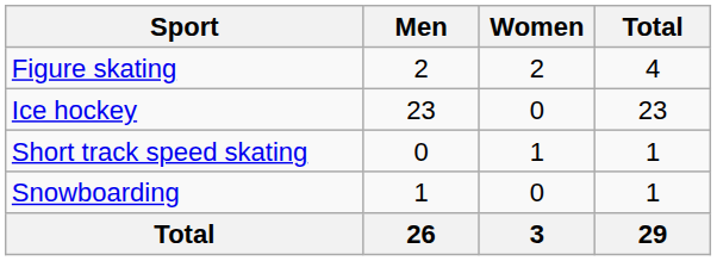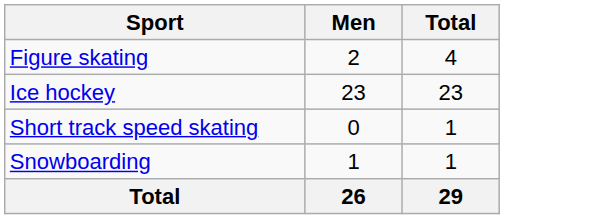- column: Women | 2 | 0 | 1 | 0 | 3
